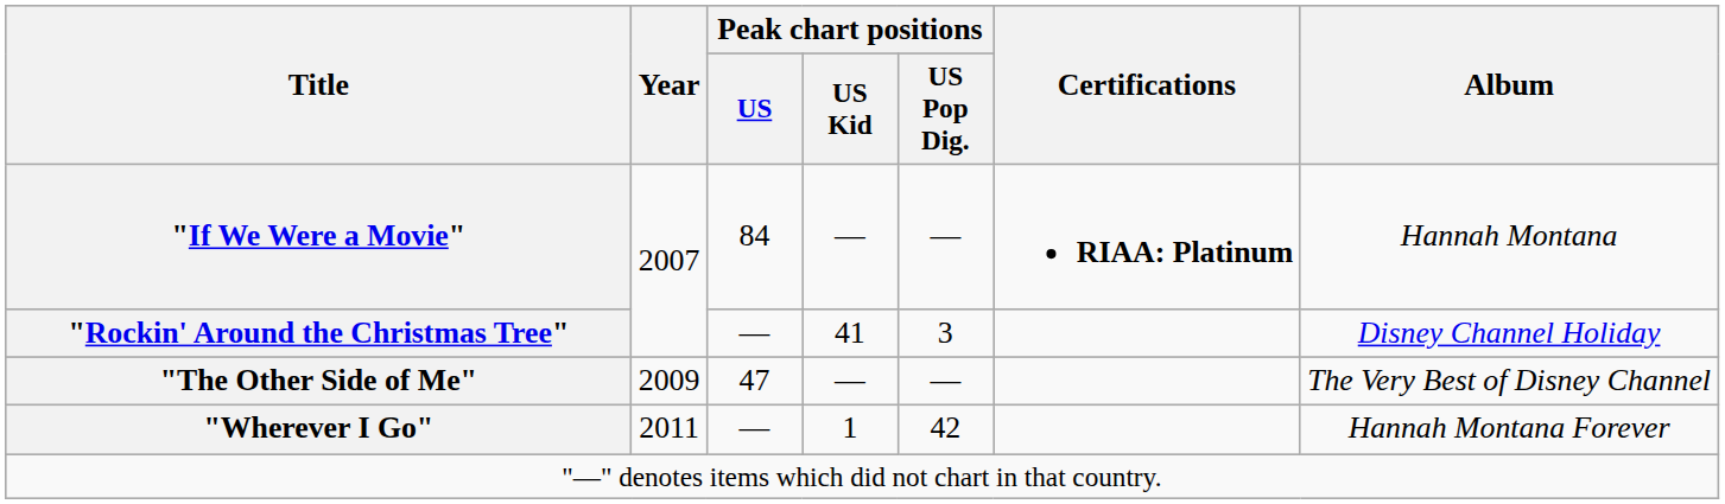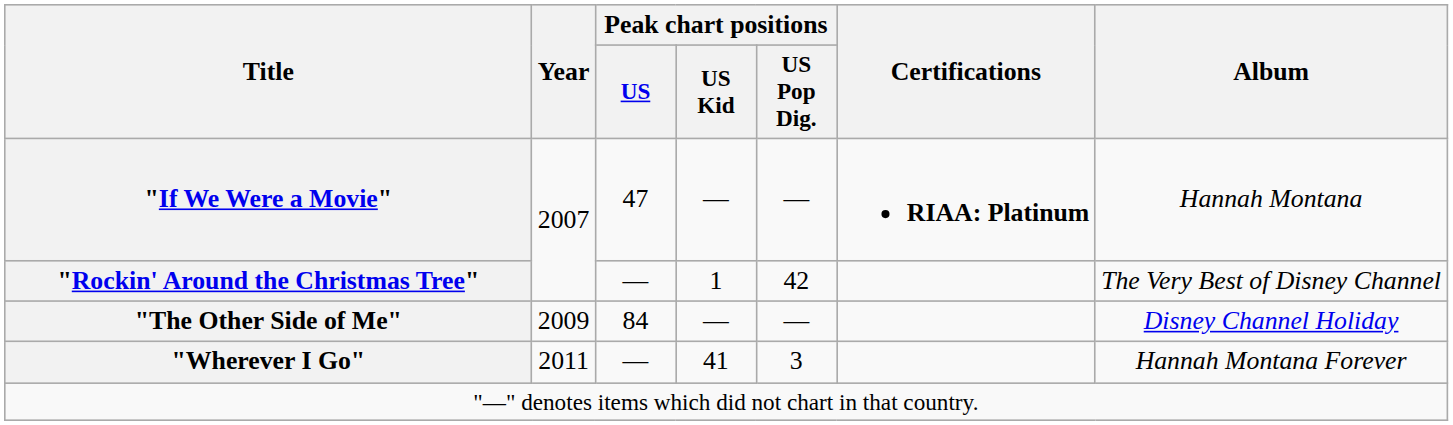"If We Were a Movie" | Peak chart positions / US: 84 -> 47
"Rockin' Around the Christmas Tree" | Peak chart positions / US Kid: 41 -> 1
"Rockin' Around the Christmas Tree" | Peak chart positions / US Pop Dig.: 3 -> 42
"Rockin' Around the Christmas Tree" | Album: Disney Channel Holiday -> The Very Best of Disney Channel
"The Other Side of Me" | Peak chart positions / US: 47 -> 84
"The Other Side of Me" | Album: The Very Best of Disney Channel -> Disney Channel Holiday
"Wherever I Go" | Peak chart positions / US Kid: 1 -> 41
"Wherever I Go" | Peak chart positions / US Pop Dig.: 42 -> 3
